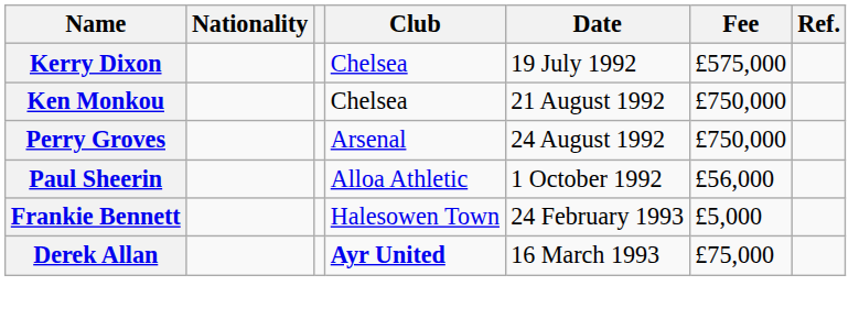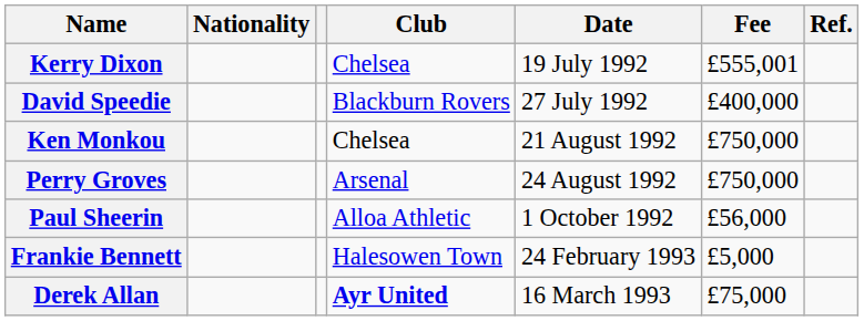Kerry Dixon | Fee: £575,000 -> £555,001
+ row: David Speedie | Blackburn Rovers | 27 July 1992 | £400,000
